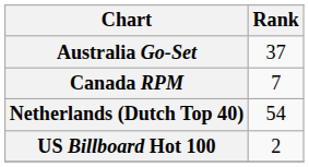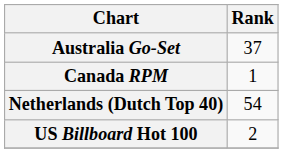Canada RPM | Rank: 7 -> 1
